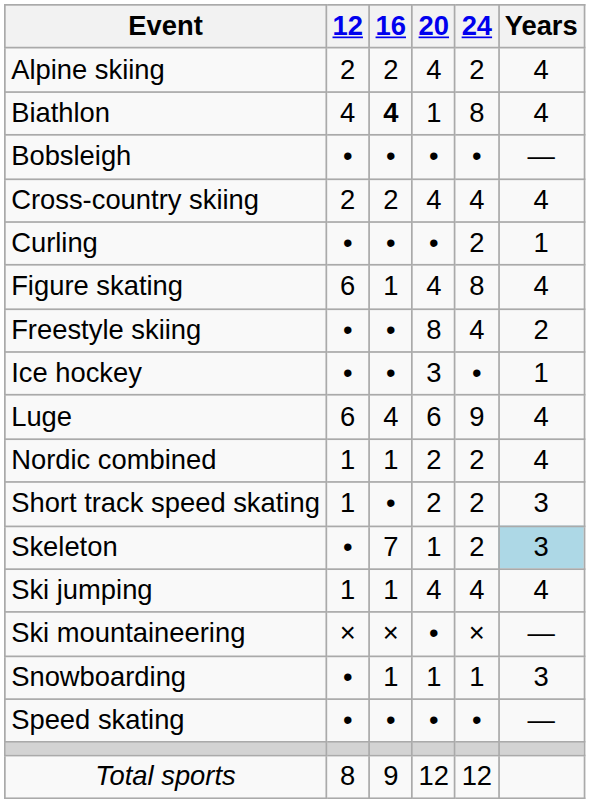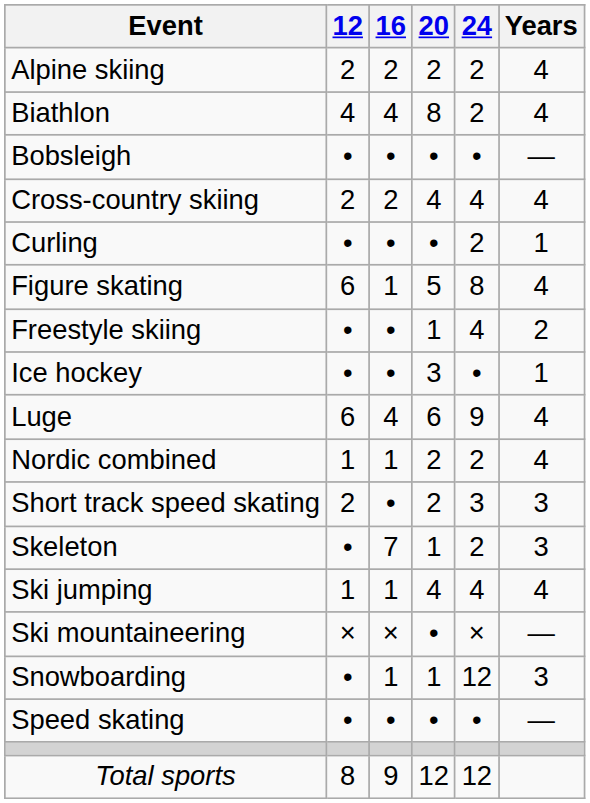Alpine skiing | 20: 4 -> 2
Biathlon | 16: bold -> normal
Biathlon | 20: 1 -> 8
Biathlon | 24: 8 -> 2
Figure skating | 20: 4 -> 5
Freestyle skiing | 20: 8 -> 1
Short track speed skating | 12: 1 -> 2
Short track speed skating | 24: 2 -> 3
Skeleton | Years: lightblue background -> no background
Snowboarding | 24: 1 -> 12
